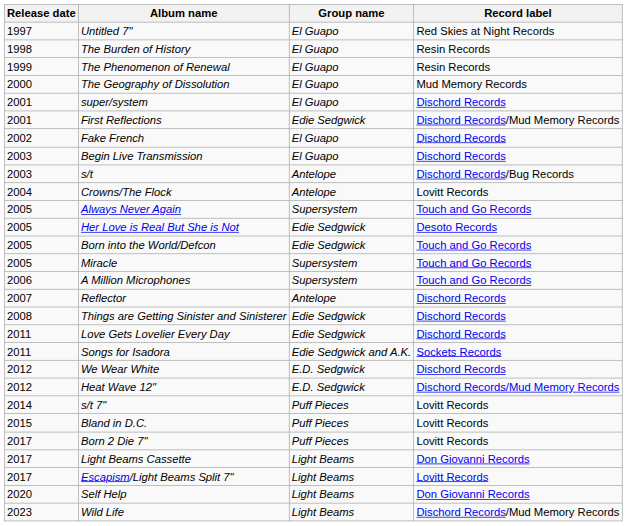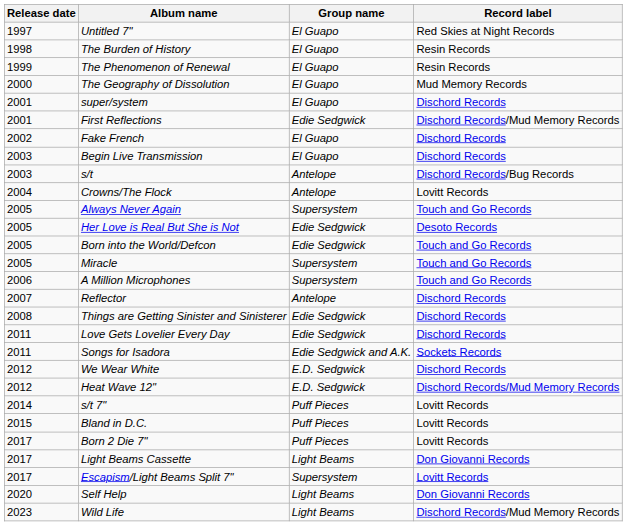Escapism/Light Beams Split 7" | Group name: Light Beams -> Supersystem
